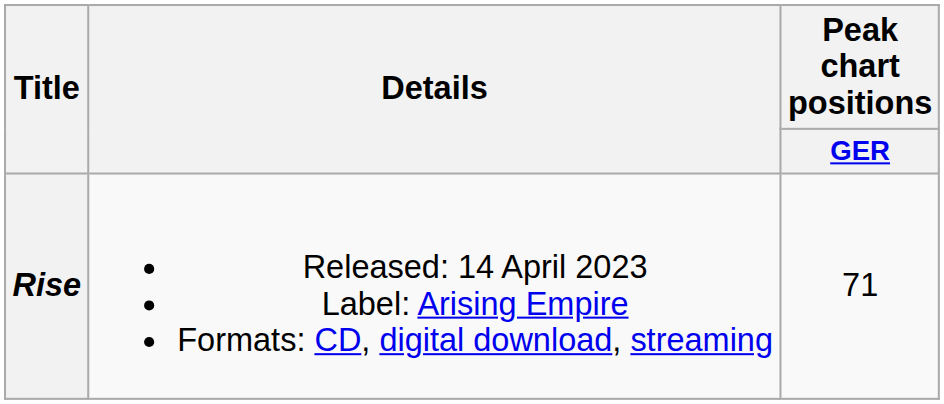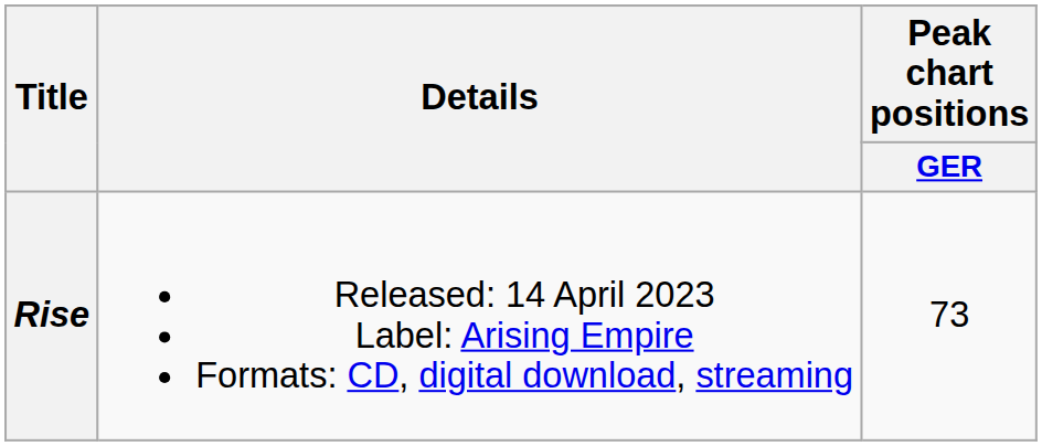Rise | Peak chart positions / GER: 71 -> 73
